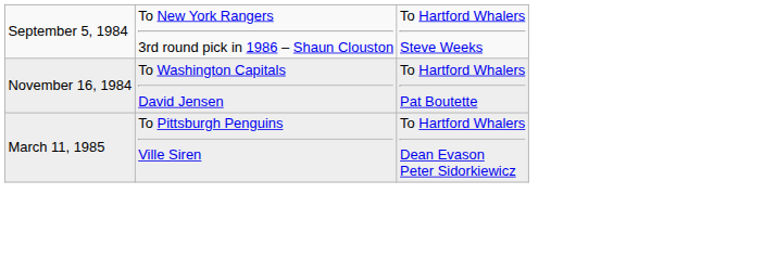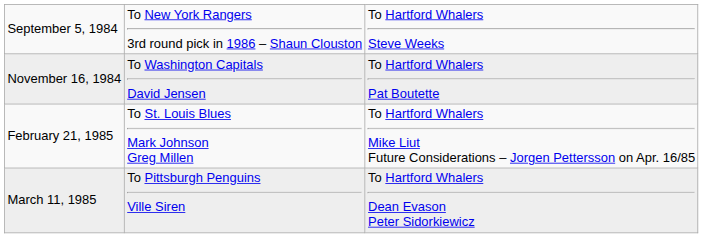+ row: February 21, 1985 | To St. Louis Blues Mark Johnson Greg Millen | To Hartford Whalers Mike Liut Future Considerations – Jorgen Pettersson on Apr. 16/85
